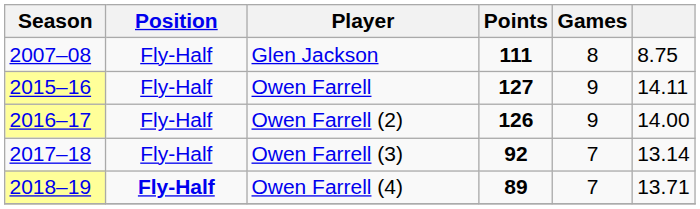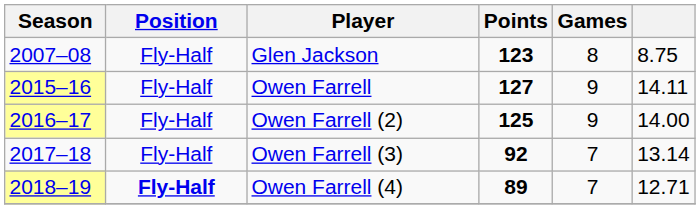Glen Jackson | Points: 111 -> 123
Owen Farrell (2) | Points: 126 -> 125
Owen Farrell (4) | column 6: 13.71 -> 12.71
